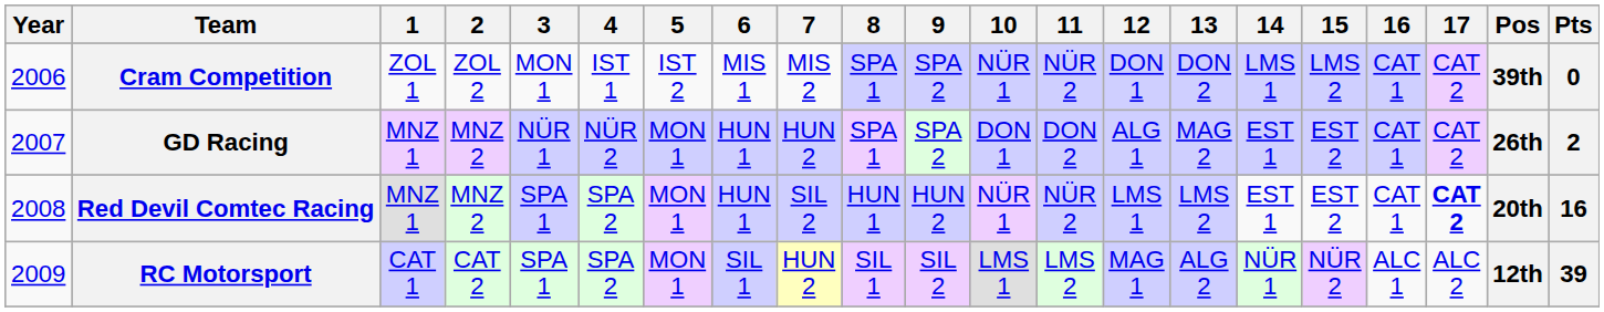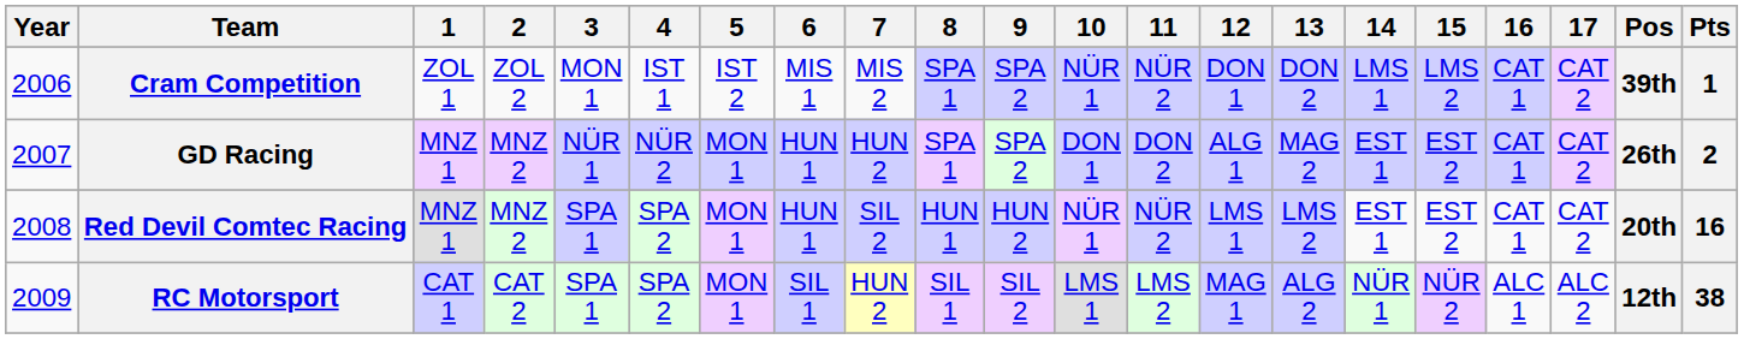Cram Competition | Pts: 0 -> 1
Red Devil Comtec Racing | 17: bold -> normal
RC Motorsport | Pts: 39 -> 38
